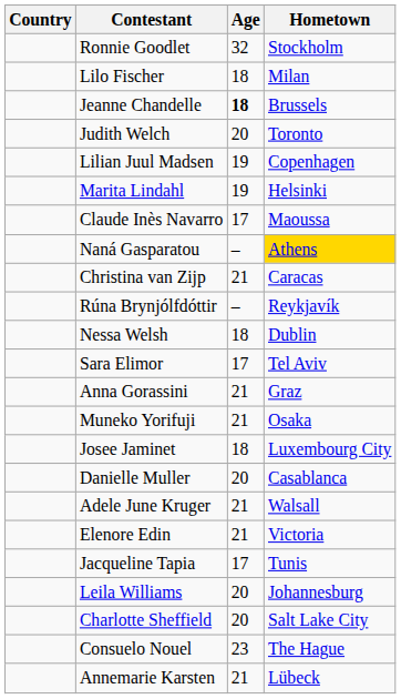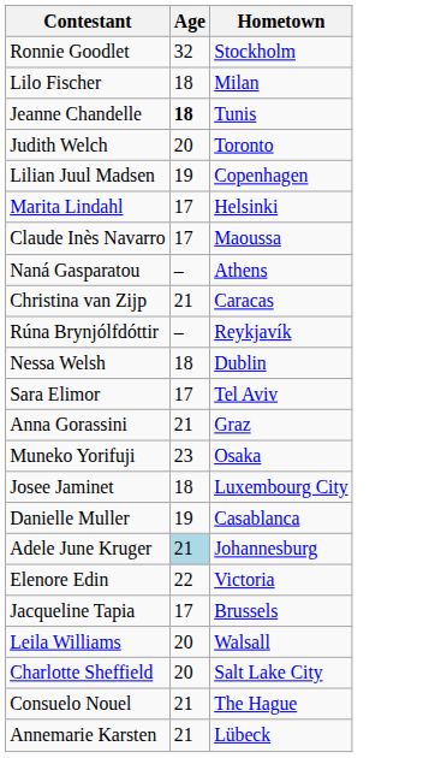- column: Country
Jeanne Chandelle | Hometown: Brussels -> Tunis
Marita Lindahl | Age: 19 -> 17
Naná Gasparatou | Hometown: gold background -> no background
Muneko Yorifuji | Age: 21 -> 23
Danielle Muller | Age: 20 -> 19
Adele June Kruger | Age: no background -> lightblue background
Adele June Kruger | Hometown: Walsall -> Johannesburg
Elenore Edin | Age: 21 -> 22
Jacqueline Tapia | Hometown: Tunis -> Brussels
Leila Williams | Hometown: Johannesburg -> Walsall
Consuelo Nouel | Age: 23 -> 21
